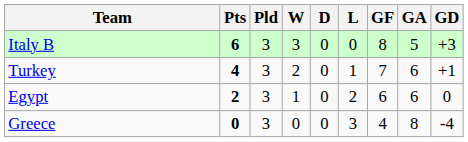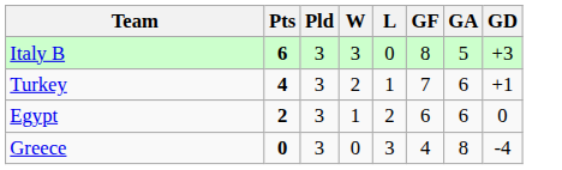- column: D | 0 | 0 | 0 | 0
